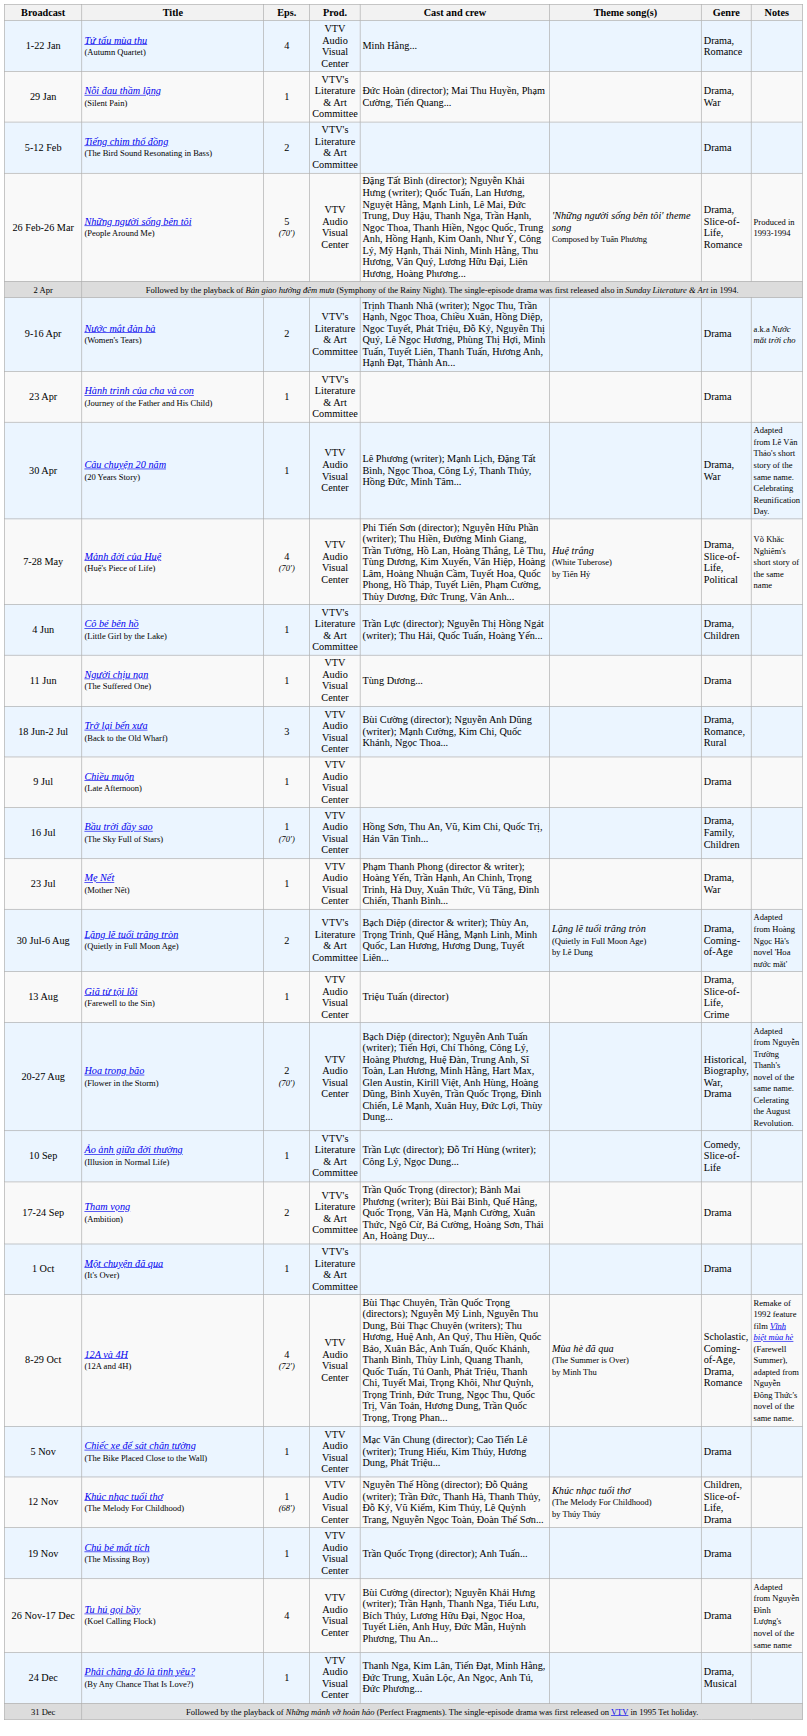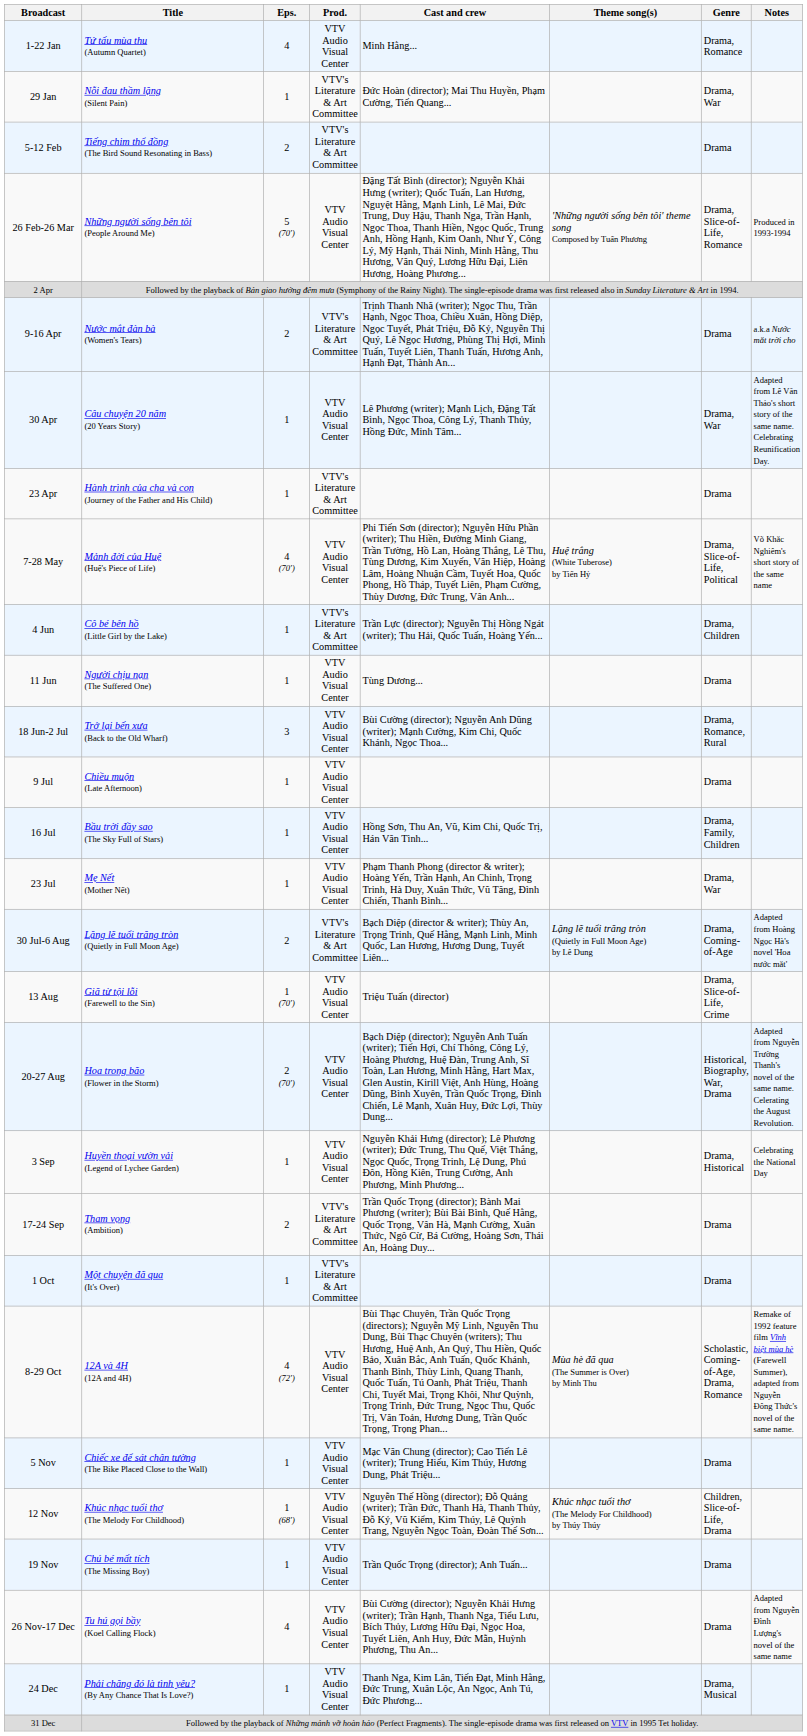rows swapped: 23 Apr <-> 30 Apr
16 Jul | Eps.: 1 (70′) -> 1
13 Aug | Eps.: 1 -> 1 (70′)
+ row: 3 Sep | Huyền thoại vườn vải (Legend of Lychee Garden) | 1 | VTV Audio Visual Center | Nguyễn Khải Hưng (director); Lê Phương (writer); Đức Trung, Thu Quế, Việt Thắng, Ngọc Quốc, Trọng Trinh, Lệ Dung, Phú Đôn, Hồng Kiên, Trung Cường, Anh Phương, Minh Phương... | Drama, Historical | Celebrating the National Day
- row: 10 Sep | Ảo ảnh giữa đời thường (Illusion in Normal Life) | 1 | VTV's Literature & Art Committee | Trần Lực (director); Đỗ Trí Hùng (writer); Công Lý, Ngọc Dung... | Comedy, Slice-of-Life
